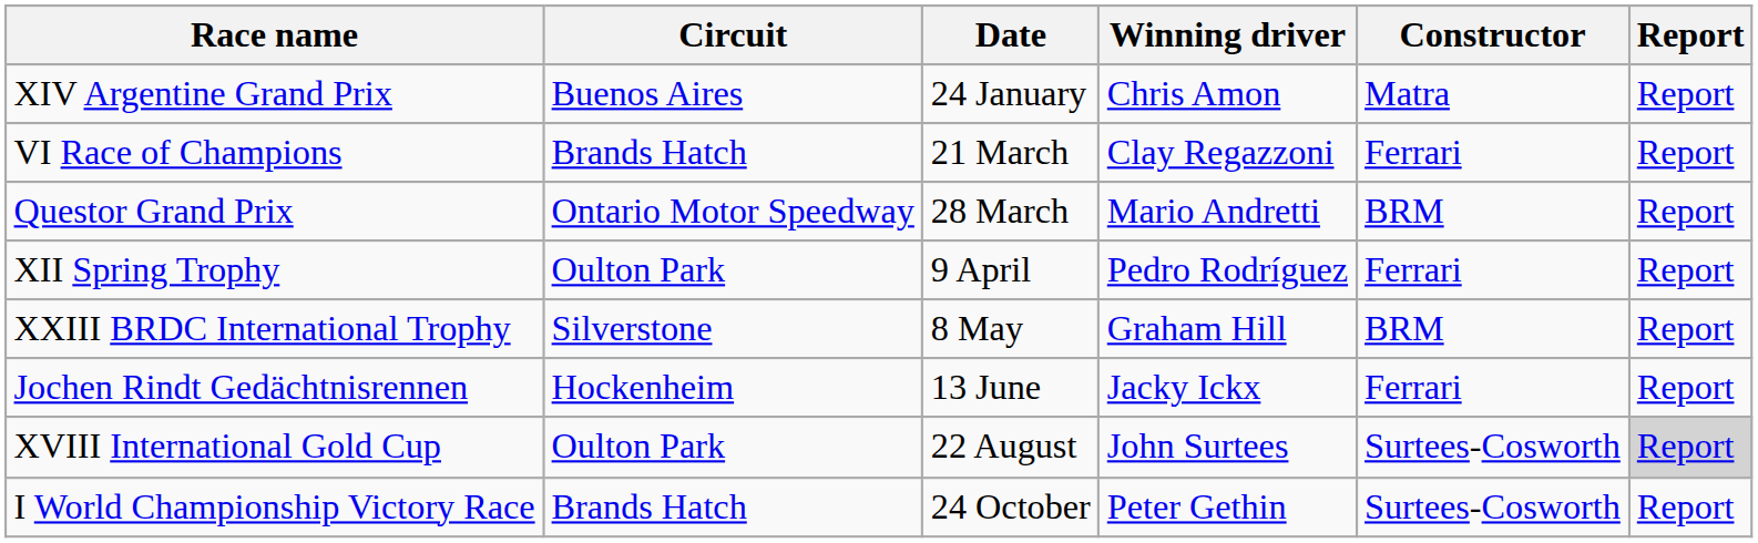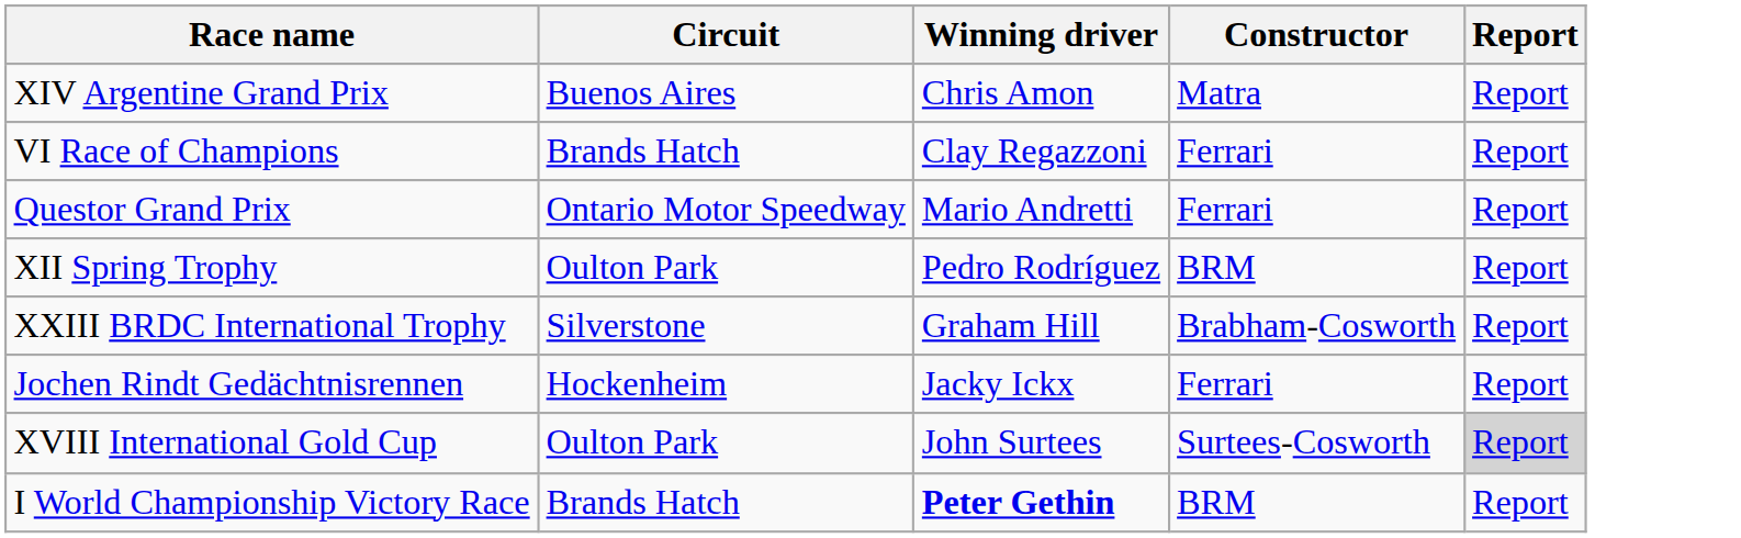- column: Date | 24 January | 21 March | 28 March | 9 April | 8 May | 13 June | 22 August | 24 October
Questor Grand Prix | Constructor: BRM -> Ferrari
XII Spring Trophy | Constructor: Ferrari -> BRM
XXIII BRDC International Trophy | Constructor: BRM -> Brabham-Cosworth
I World Championship Victory Race | Winning driver: normal -> bold
I World Championship Victory Race | Constructor: Surtees-Cosworth -> BRM
